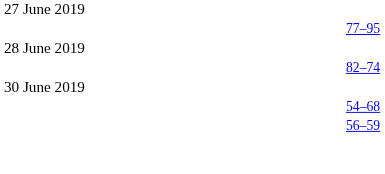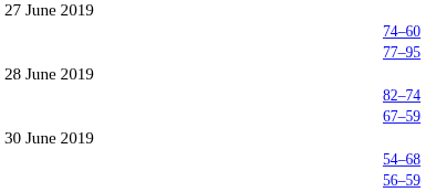+ row: 74–60
+ row: 67–59
